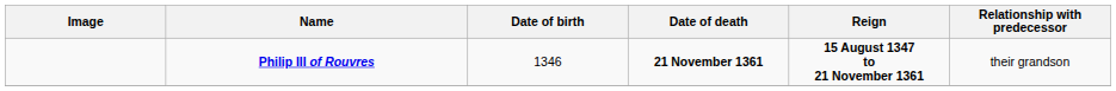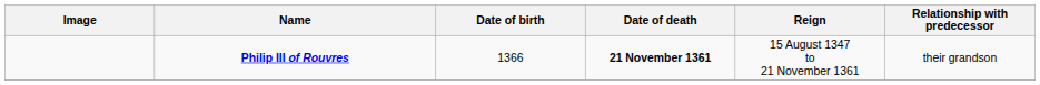Philip III of Rouvres | Date of birth: 1346 -> 1366
Philip III of Rouvres | Reign: bold -> normal
